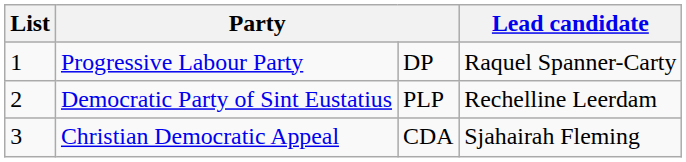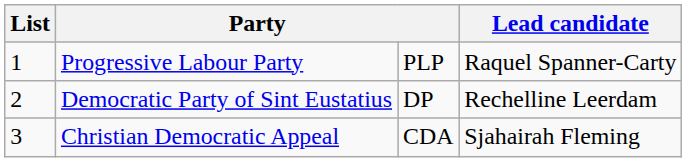Progressive Labour Party | column 3: DP -> PLP
Democratic Party of Sint Eustatius | column 3: PLP -> DP
